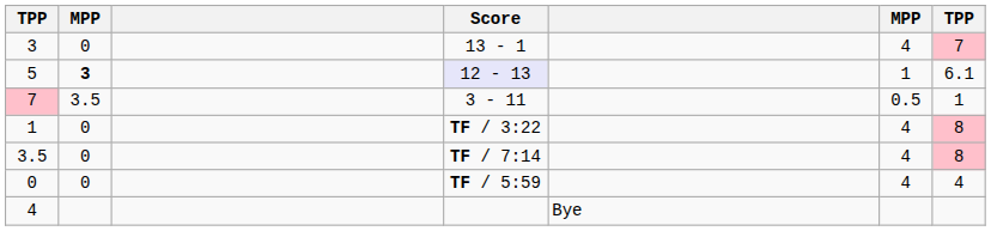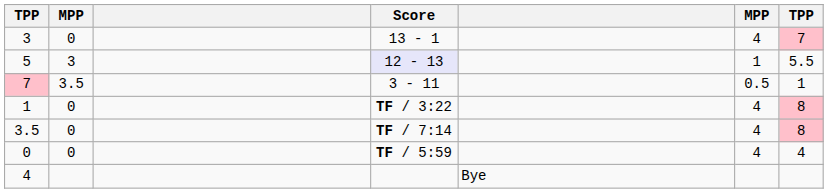5 | column 2: bold -> normal
5 | column 7: 6.1 -> 5.5
